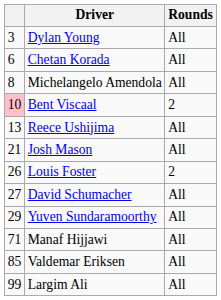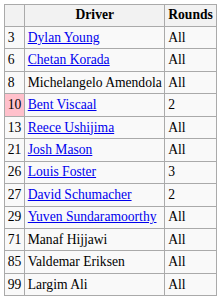Louis Foster | Rounds: 2 -> 3
David Schumacher | Rounds: All -> 2
